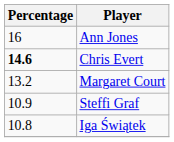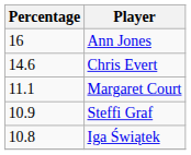Chris Evert | Percentage: bold -> normal
Margaret Court | Percentage: 13.2 -> 11.1
